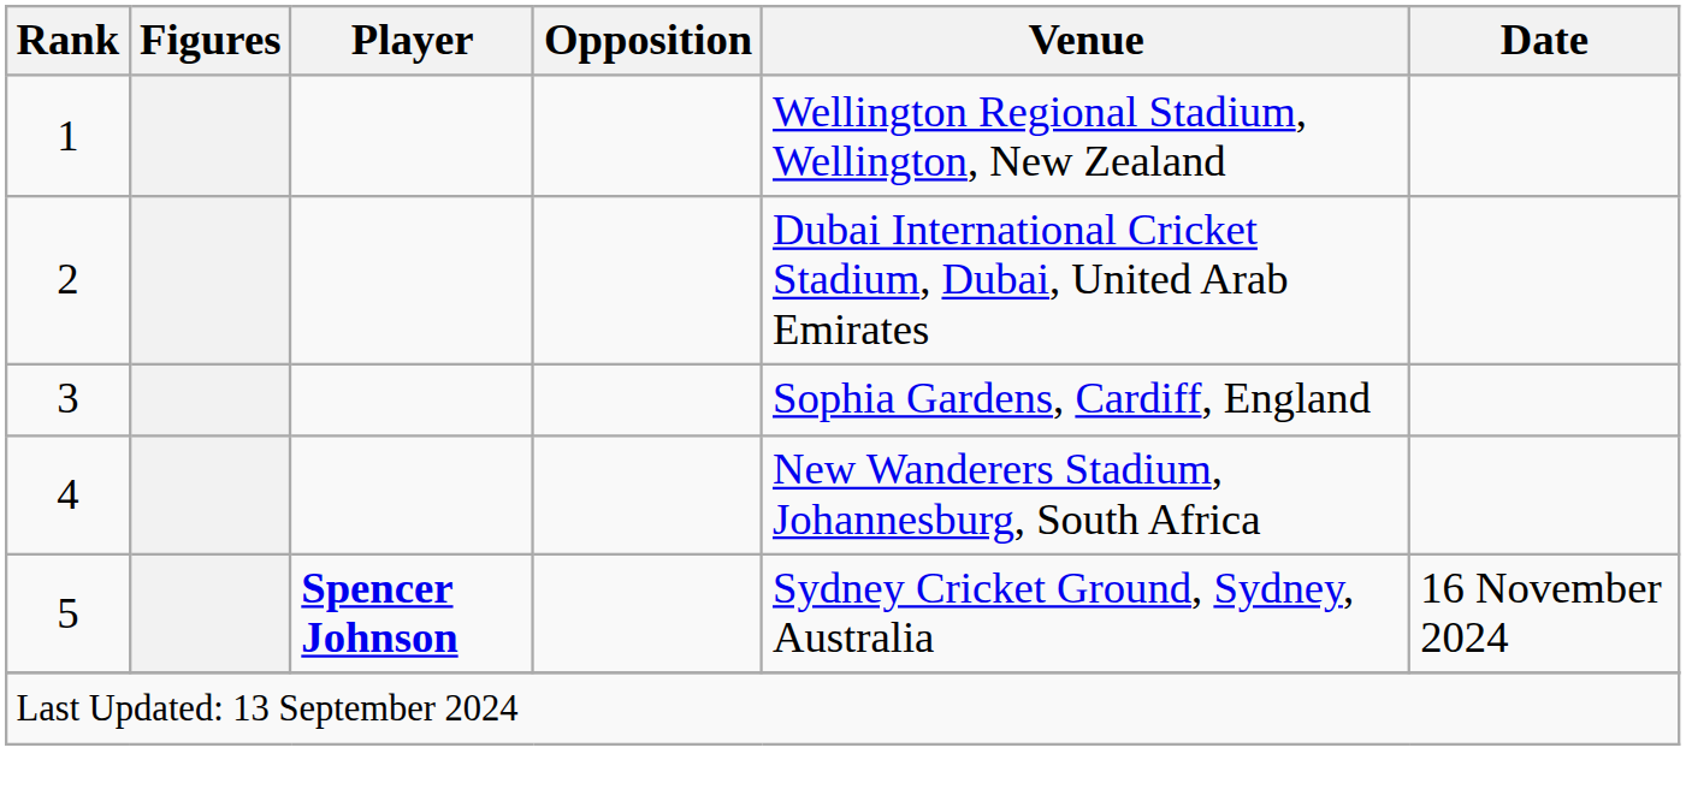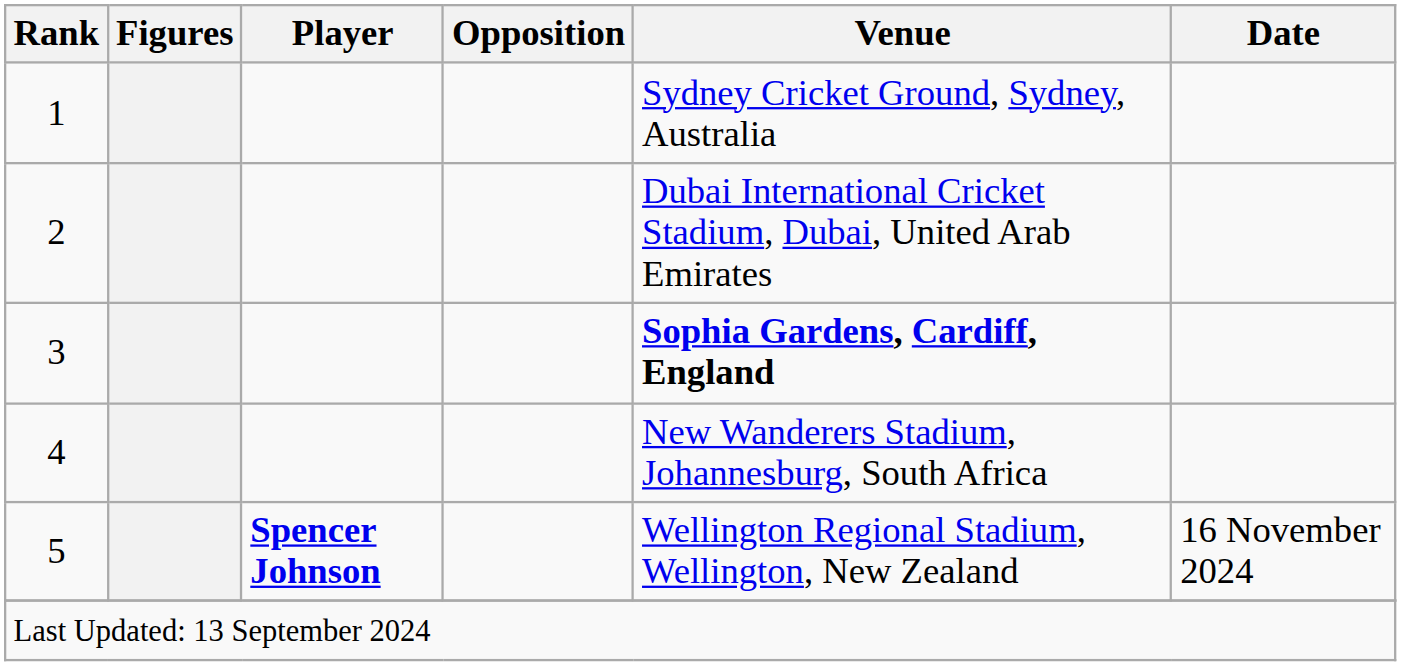1 | Venue: Wellington Regional Stadium, Wellington, New Zealand -> Sydney Cricket Ground, Sydney, Australia
3 | Venue: normal -> bold
5 | Venue: Sydney Cricket Ground, Sydney, Australia -> Wellington Regional Stadium, Wellington, New Zealand
